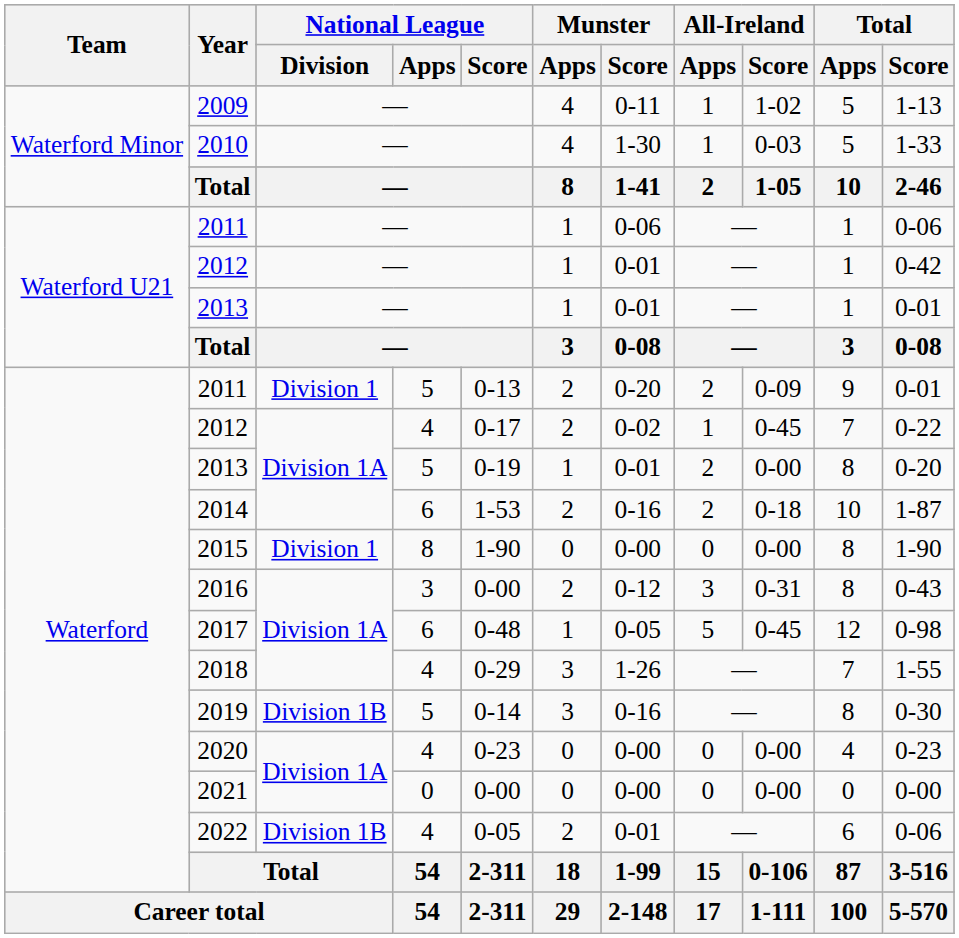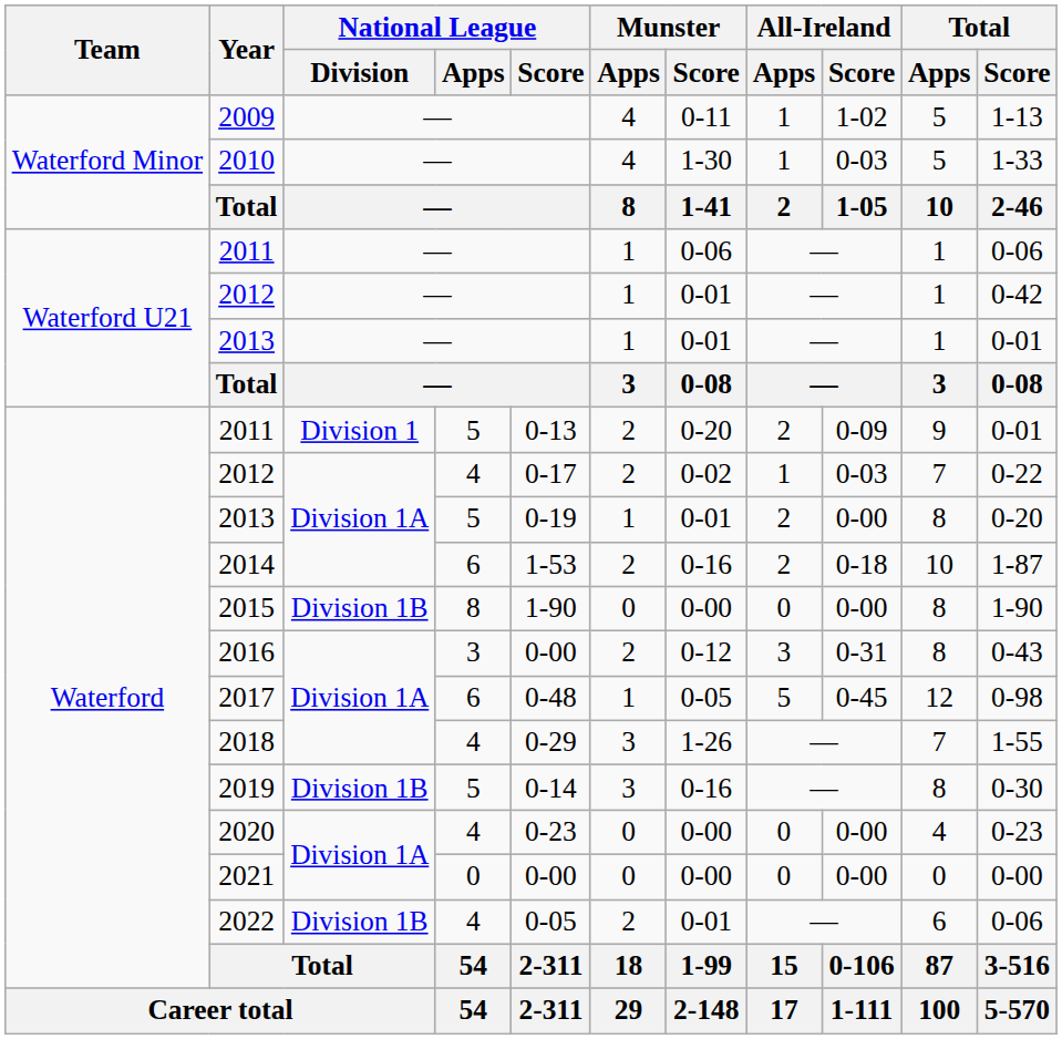2012 / 4 | All-Ireland / Score: 0-45 -> 0-03
2015 | National League / Division: Division 1 -> Division 1B
